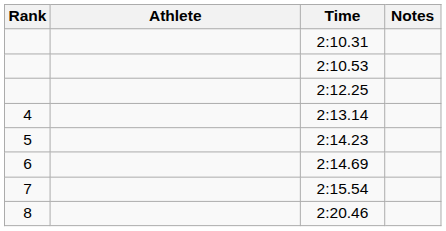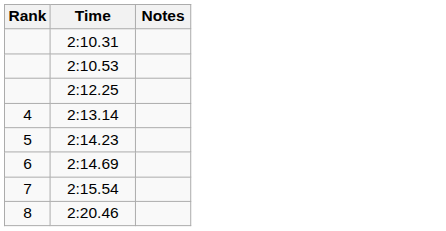- column: Athlete
